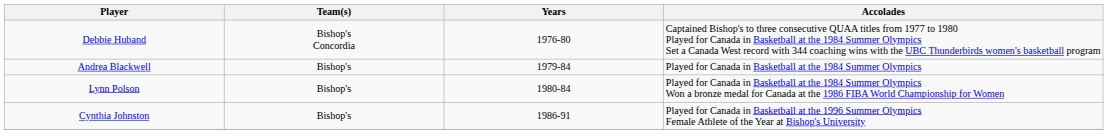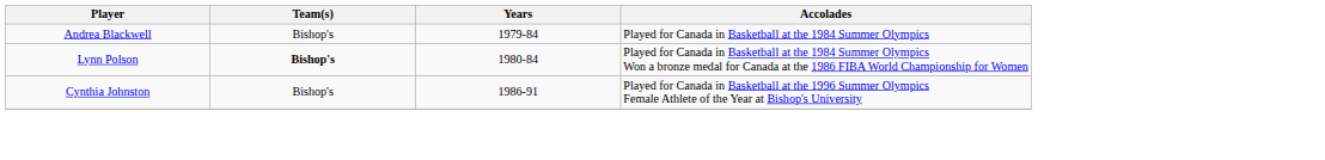- row: Debbie Huband | Bishop's Concordia | 1976-80 | Captained Bishop's to three consecutive QUAA titles from 1977 to 1980 Played for Canada in Basketball at the 1984 Summer Olympics Set a Canada West record with 344 coaching wins with the UBC Thunderbirds women's basketball program
Lynn Polson | Team(s): normal -> bold
